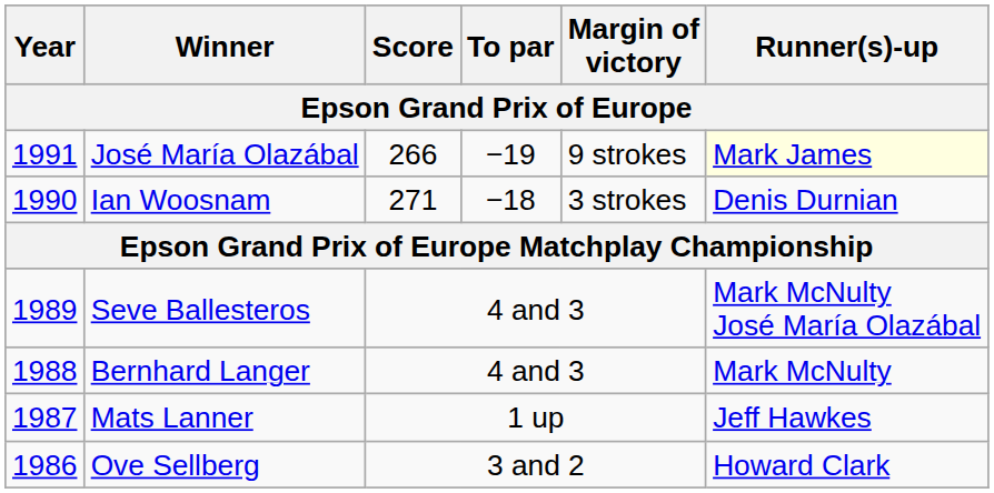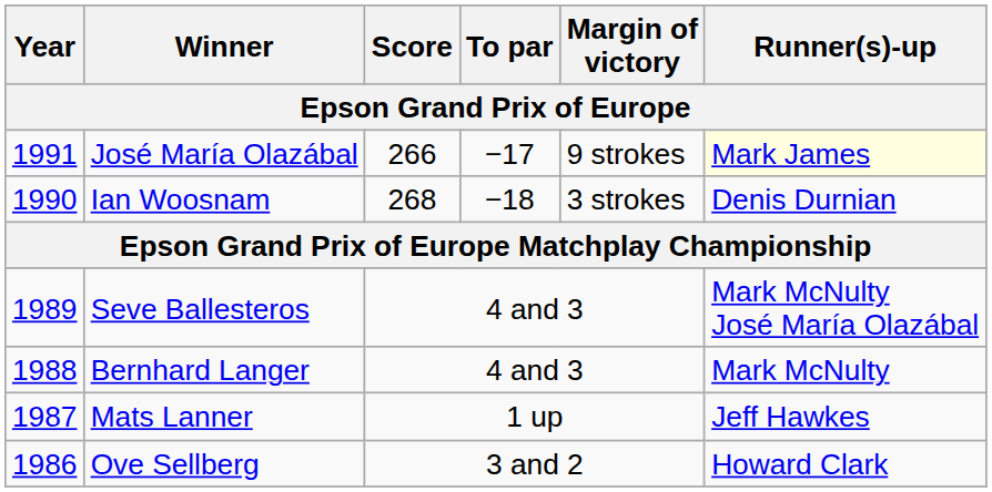José María Olazábal | To par: −19 -> −17
Ian Woosnam | Score: 271 -> 268
